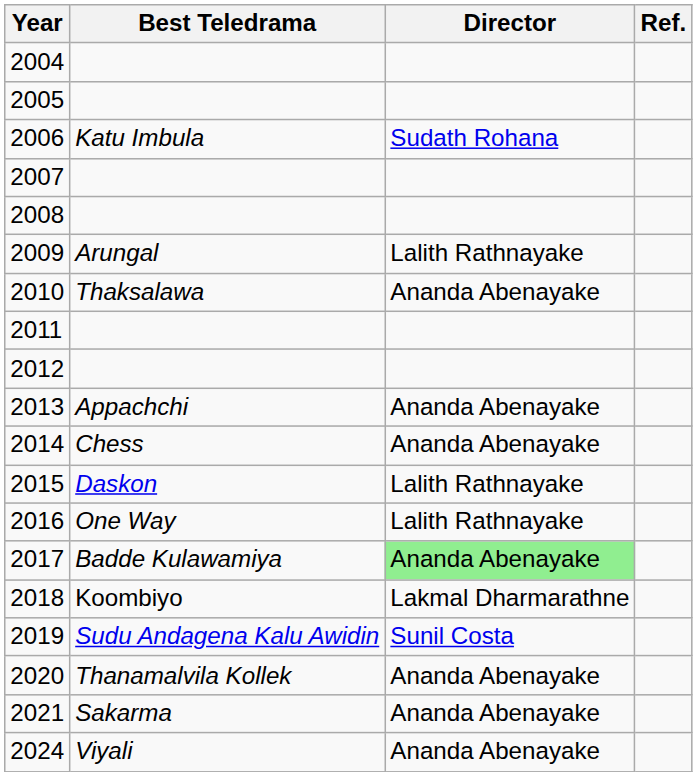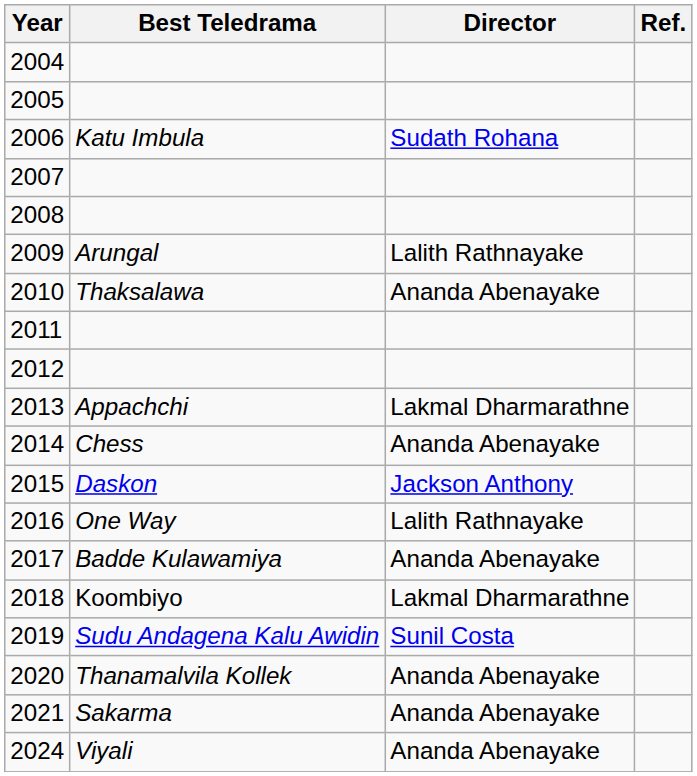2013 | Director: Ananda Abenayake -> Lakmal Dharmarathne
2015 | Director: Lalith Rathnayake -> Jackson Anthony
2017 | Director: lightgreen background -> no background
